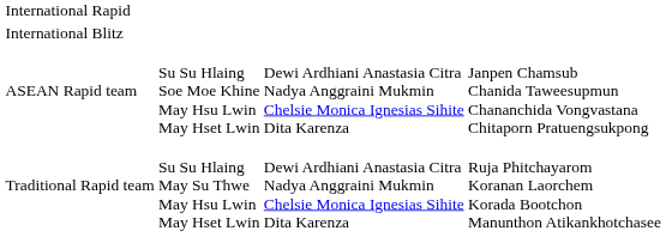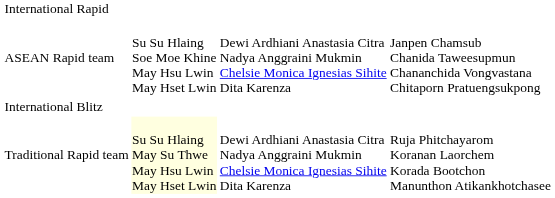rows swapped: International Blitz <-> ASEAN Rapid team
Traditional Rapid team | column 2: no background -> lightyellow background
